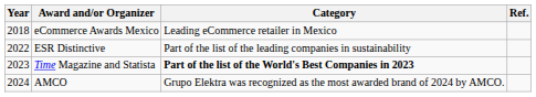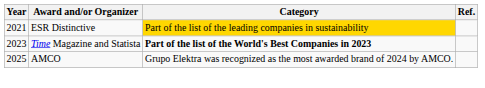- row: 2018 | eCommerce Awards Mexico | Leading eCommerce retailer in Mexico
ESR Distinctive | Year: 2022 -> 2021
ESR Distinctive | Category: no background -> gold background
AMCO | Year: 2024 -> 2025
